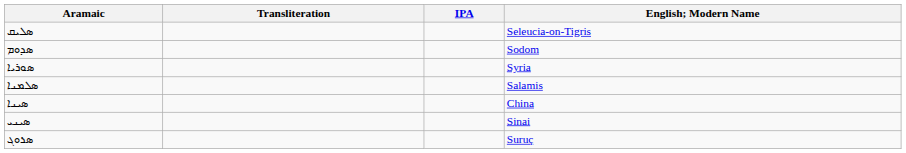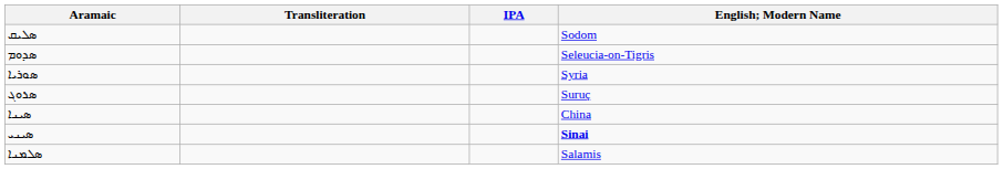ܣܠܝܩ | English; Modern Name: Seleucia-on-Tigris -> Sodom
ܣܕܘܡ | English; Modern Name: Sodom -> Seleucia-on-Tigris
rows swapped: ܣܪܘܓ <-> ܣܠܡܢܐ
ܣܝܢܝ | English; Modern Name: normal -> bold
